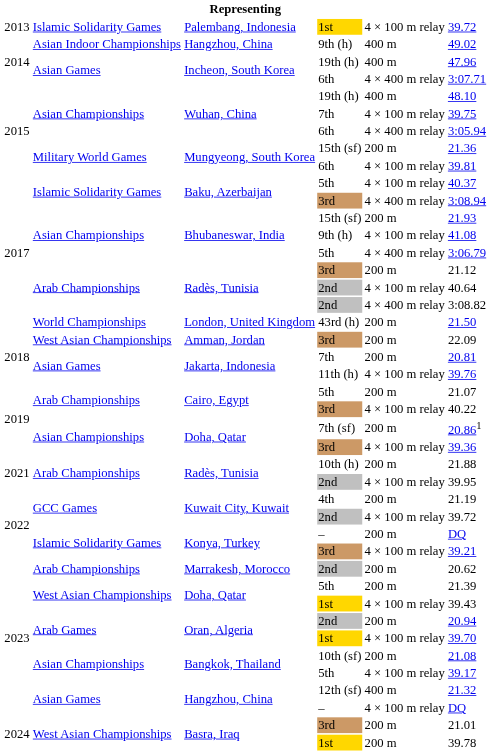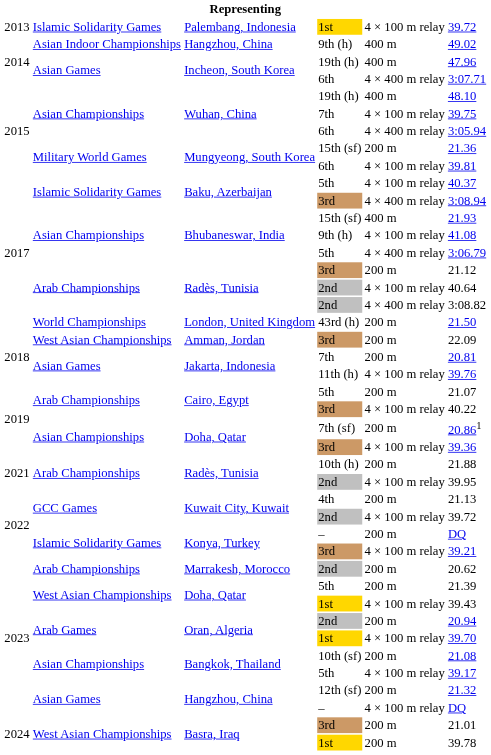Bhubaneswar, India / 15th (sf) | column 5: 200 m -> 400 m
Kuwait City, Kuwait / 4th | column 6: 21.19 -> 21.13
Hangzhou, China / 12th (sf) | column 5: 400 m -> 200 m
